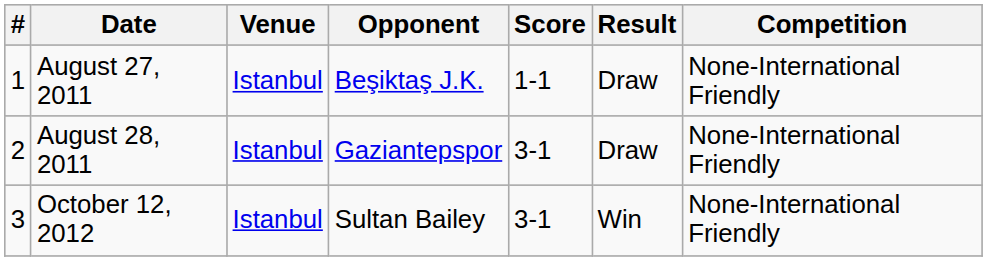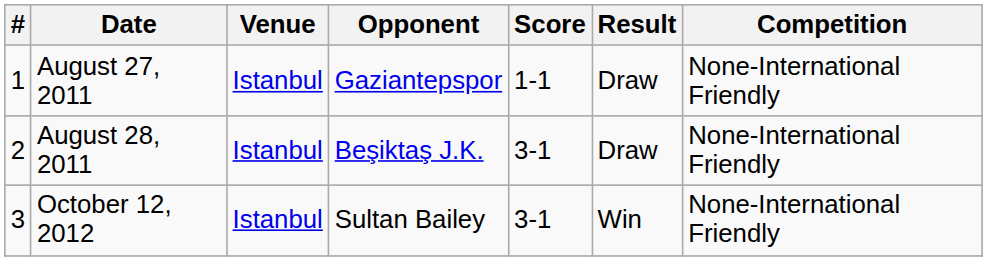August 27, 2011 | Opponent: Beşiktaş J.K. -> Gaziantepspor
August 28, 2011 | Opponent: Gaziantepspor -> Beşiktaş J.K.
